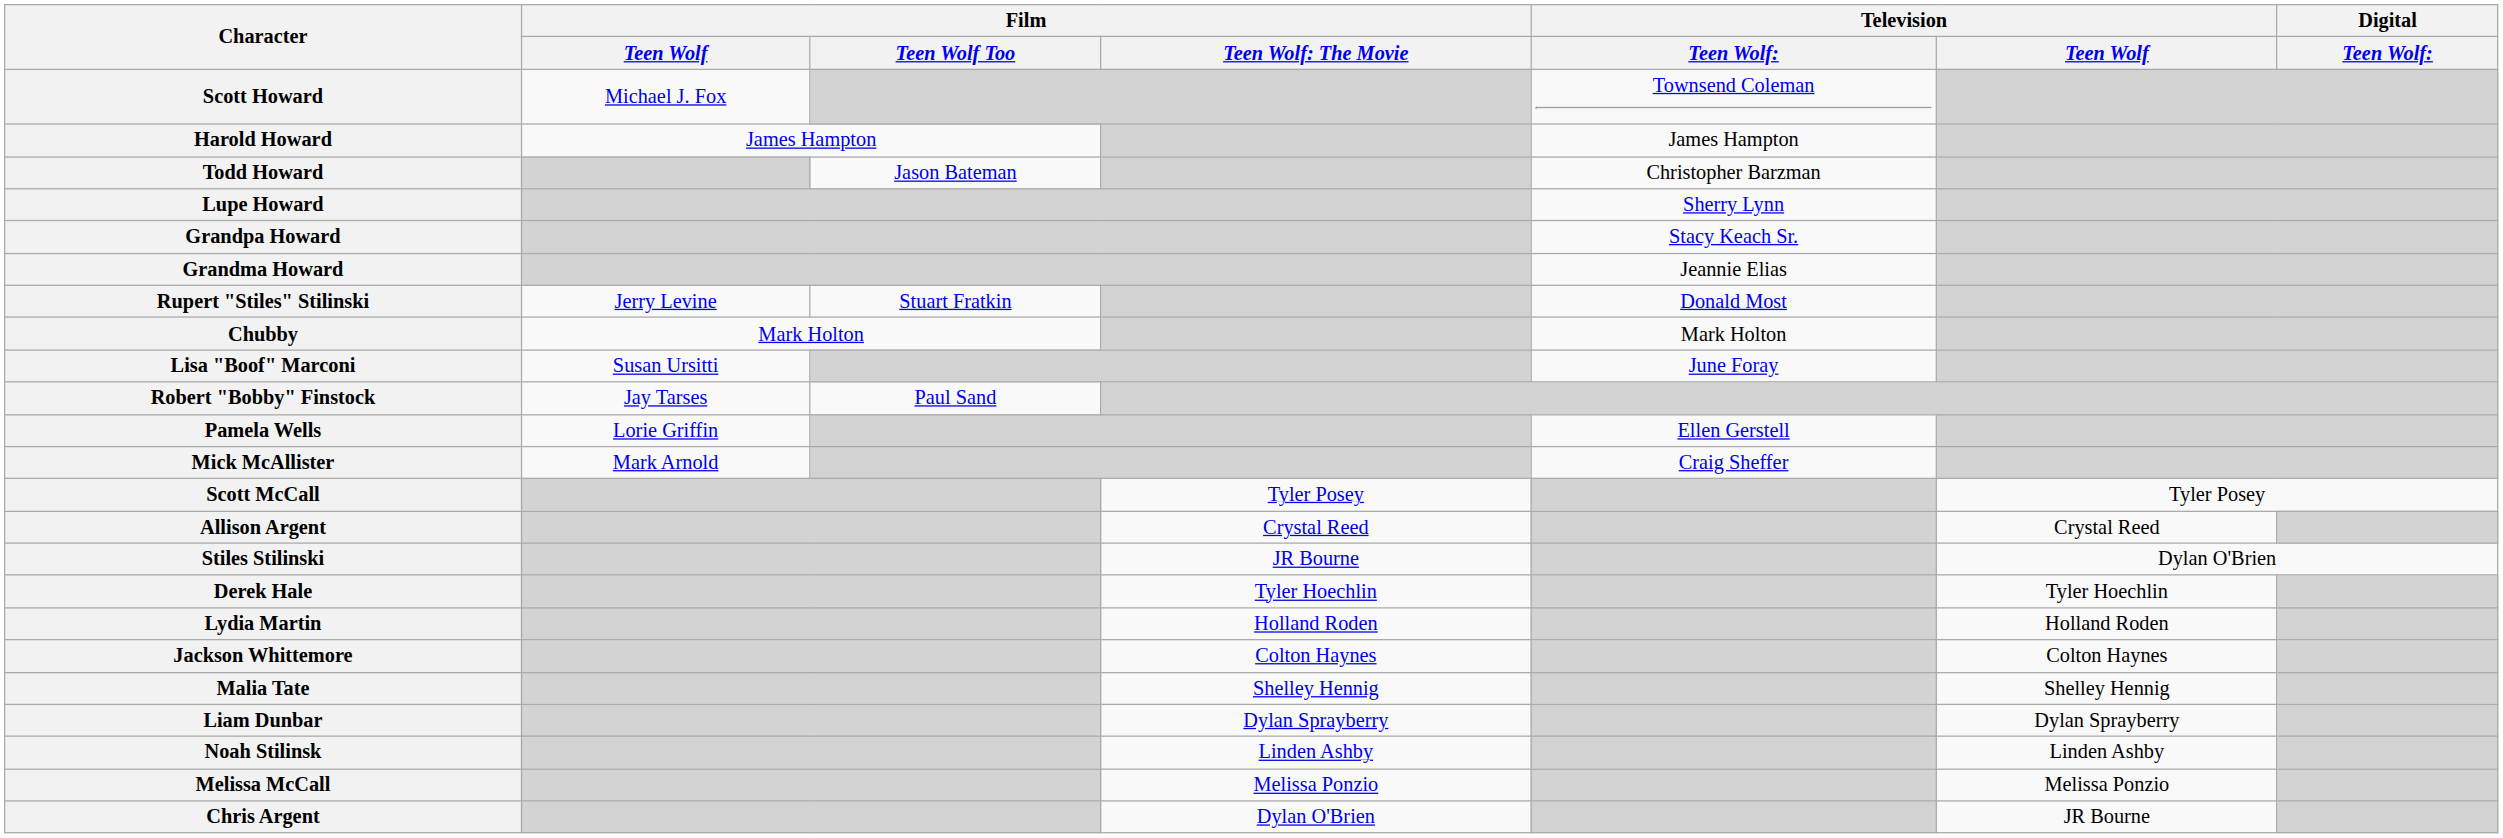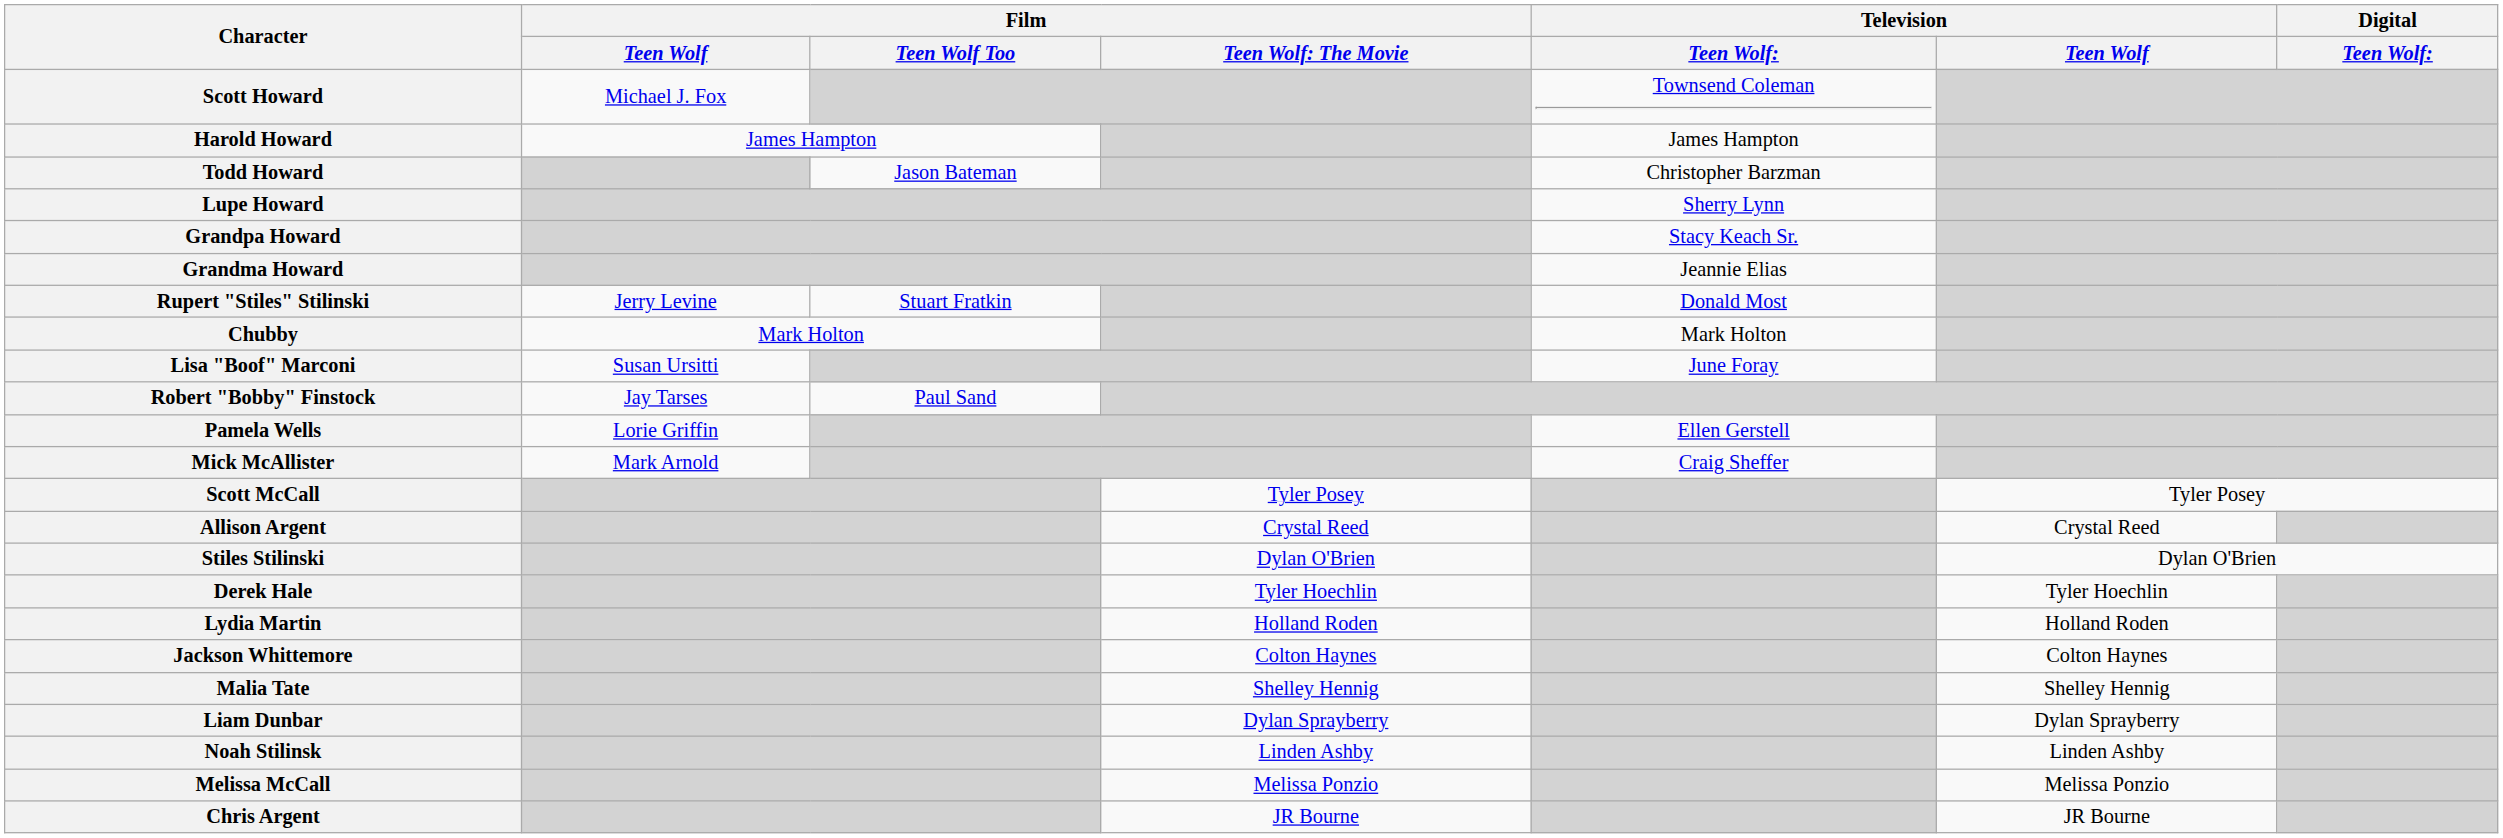Stiles Stilinski | column 4: JR Bourne -> Dylan O'Brien
Chris Argent | column 4: Dylan O'Brien -> JR Bourne
